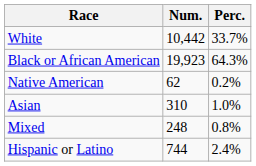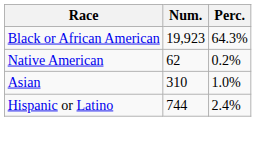- row: White | 10,442 | 33.7%
- row: Mixed | 248 | 0.8%
